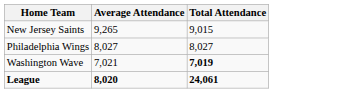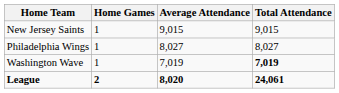+ column: Home Games | 1 | 1 | 1 | 2
New Jersey Saints | Average Attendance: 9,265 -> 9,015
Washington Wave | Average Attendance: 7,021 -> 7,019
